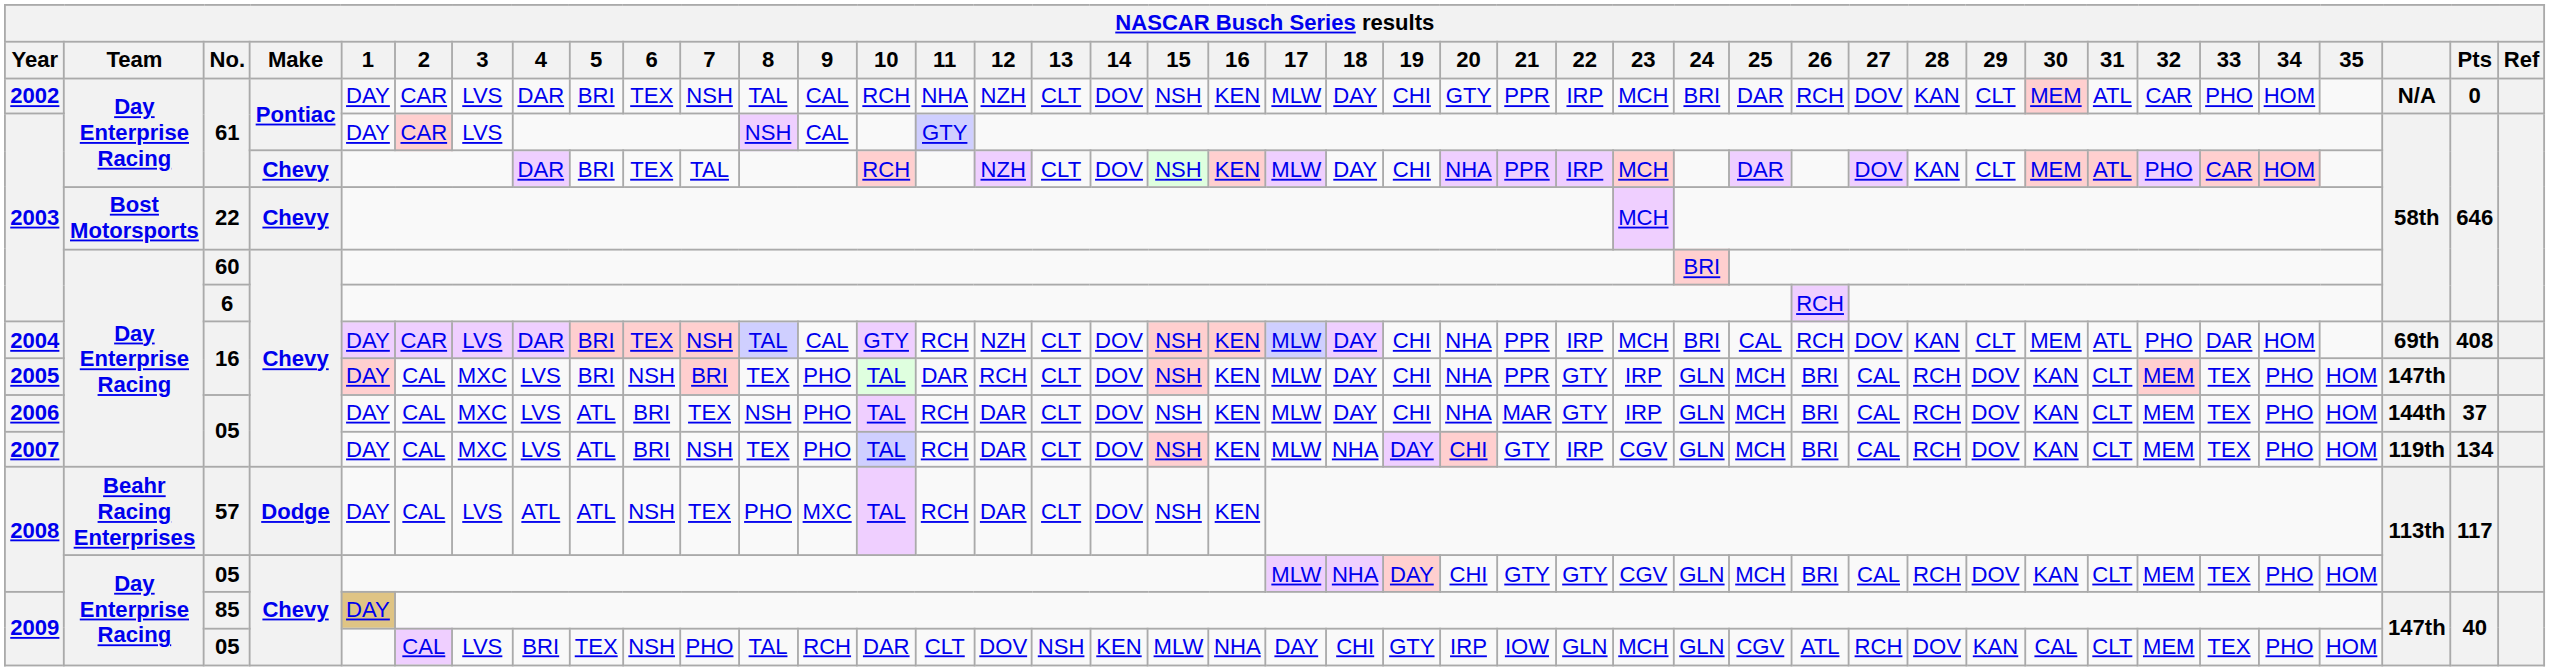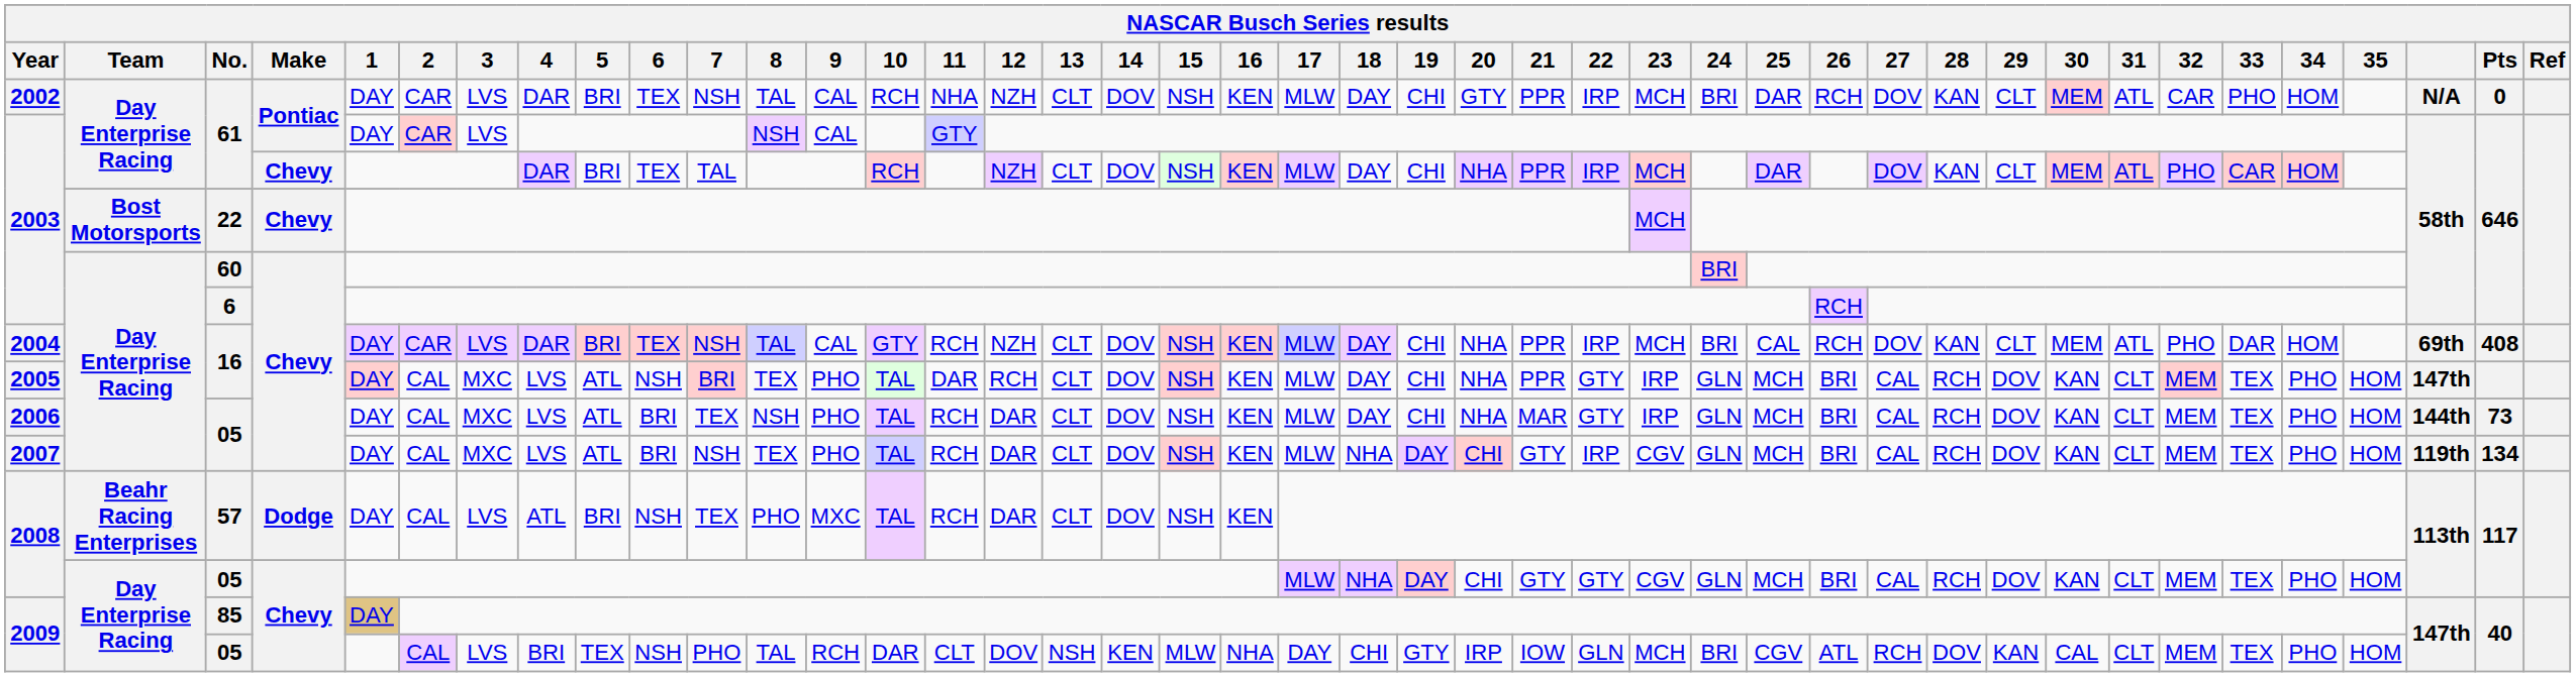2005 | 5: BRI -> ATL
2006 | Pts: 37 -> 73
2008 / 57 | 5: ATL -> BRI
2009 / 05 | 24: GLN -> BRI
